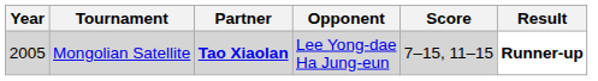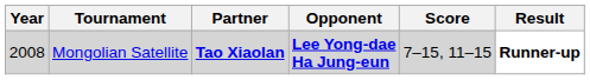Mongolian Satellite | Year: 2005 -> 2008
Mongolian Satellite | Opponent: normal -> bold
